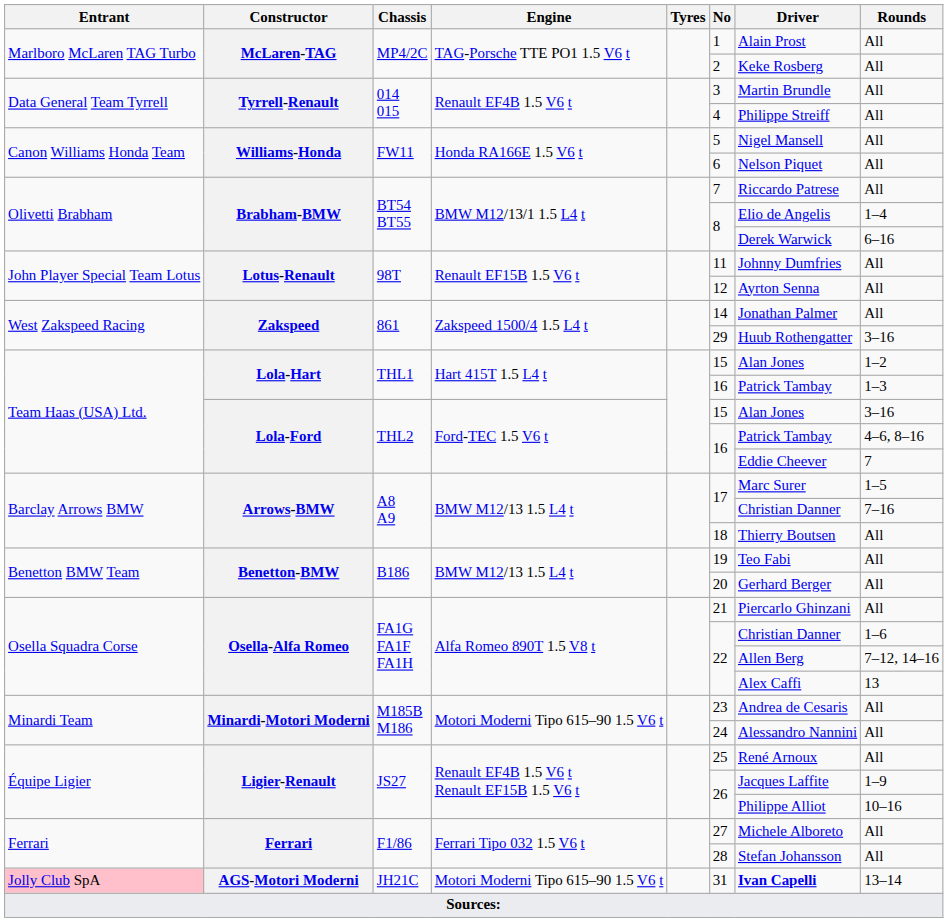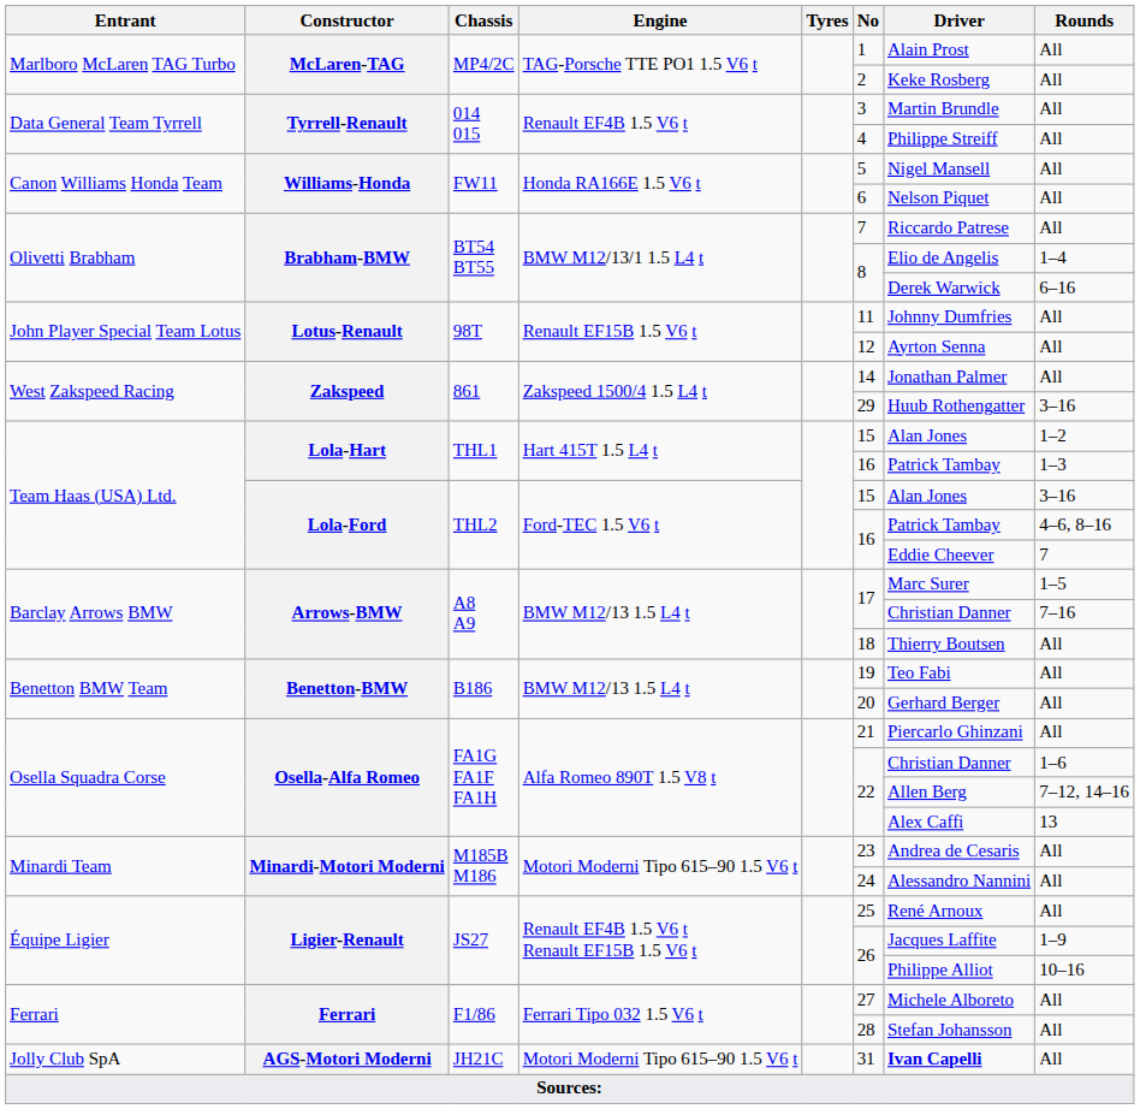AGS-Motori Moderni | Entrant: pink background -> no background
AGS-Motori Moderni | Rounds: 13–14 -> All
